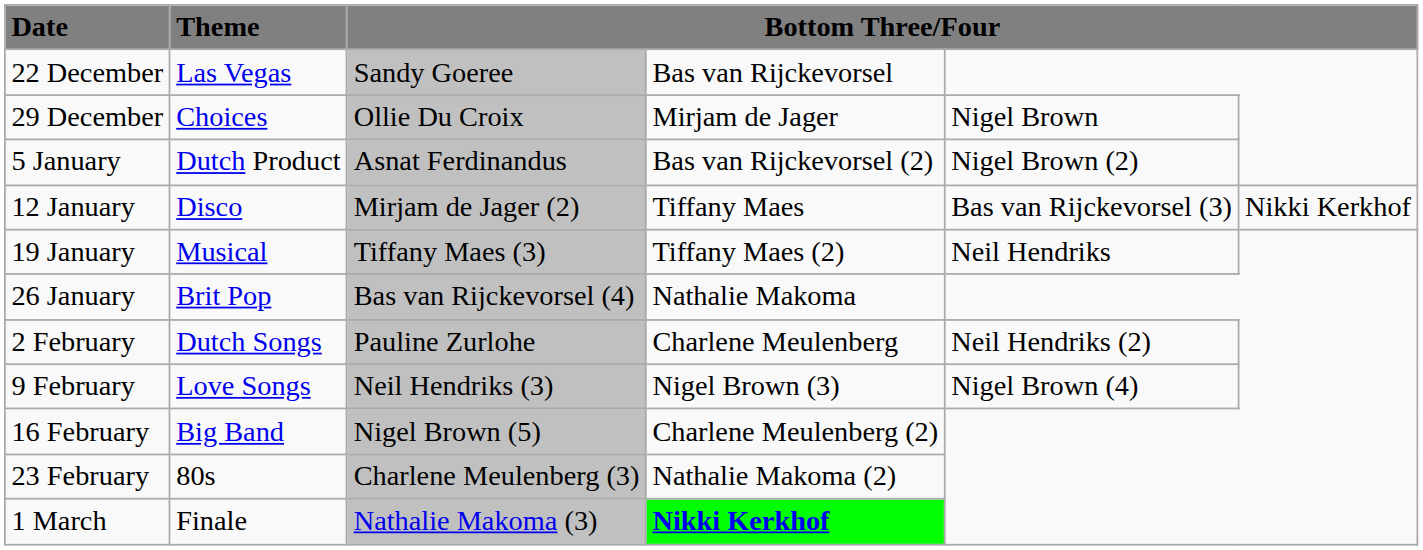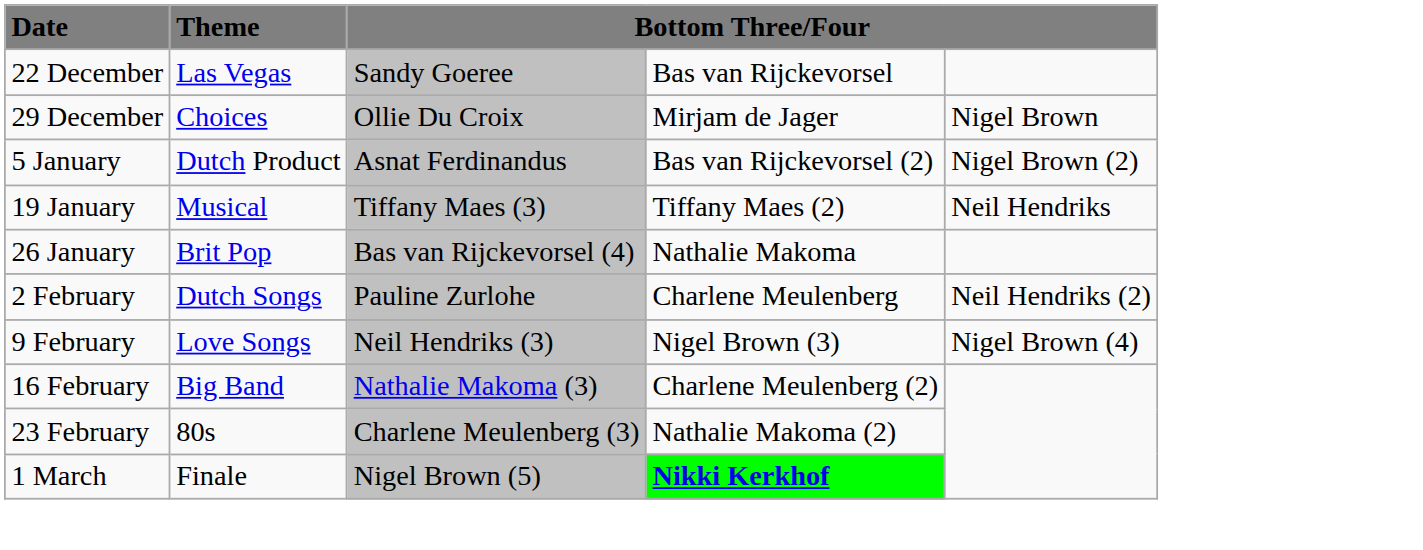- row: 12 January | Disco | Mirjam de Jager (2) | Tiffany Maes | Bas van Rijckevorsel (3) | Nikki Kerkhof
16 February | column 3: Nigel Brown (5) -> Nathalie Makoma (3)
1 March | column 3: Nathalie Makoma (3) -> Nigel Brown (5)
